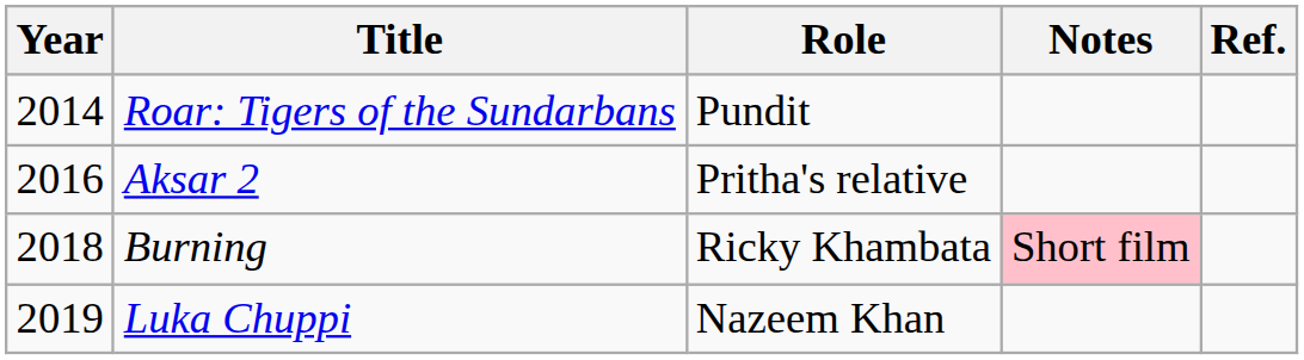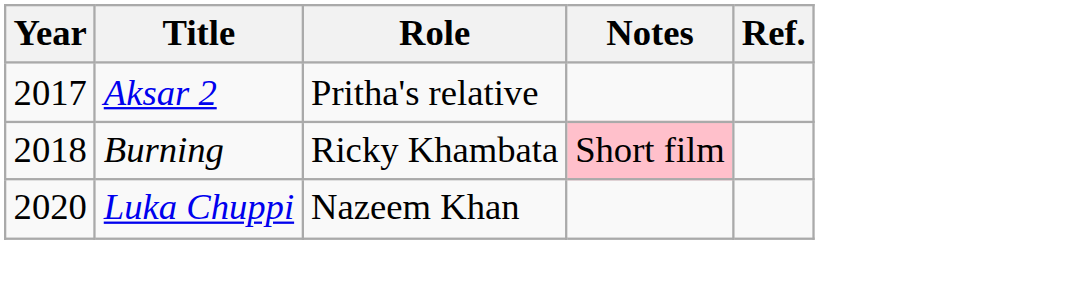- row: 2014 | Roar: Tigers of the Sundarbans | Pundit
Aksar 2 | Year: 2016 -> 2017
Luka Chuppi | Year: 2019 -> 2020
